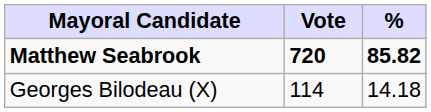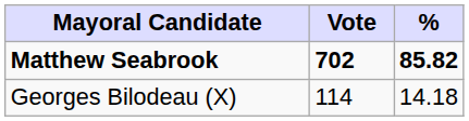Matthew Seabrook | Vote: 720 -> 702
